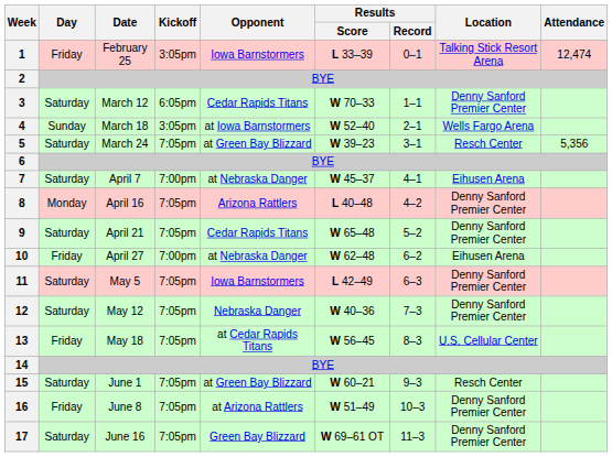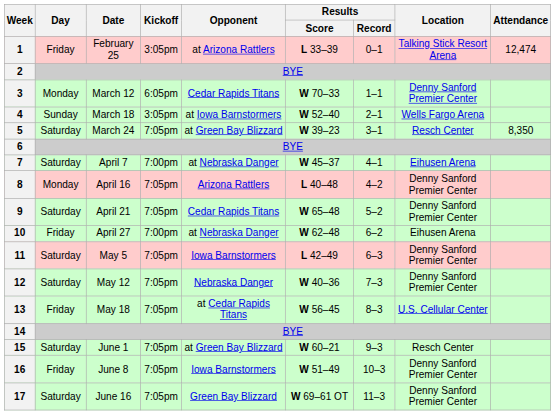1 | Opponent: Iowa Barnstormers -> at Arizona Rattlers
3 | Day: Saturday -> Monday
5 | Attendance: 5,356 -> 8,350
16 | Opponent: at Arizona Rattlers -> Iowa Barnstormers
